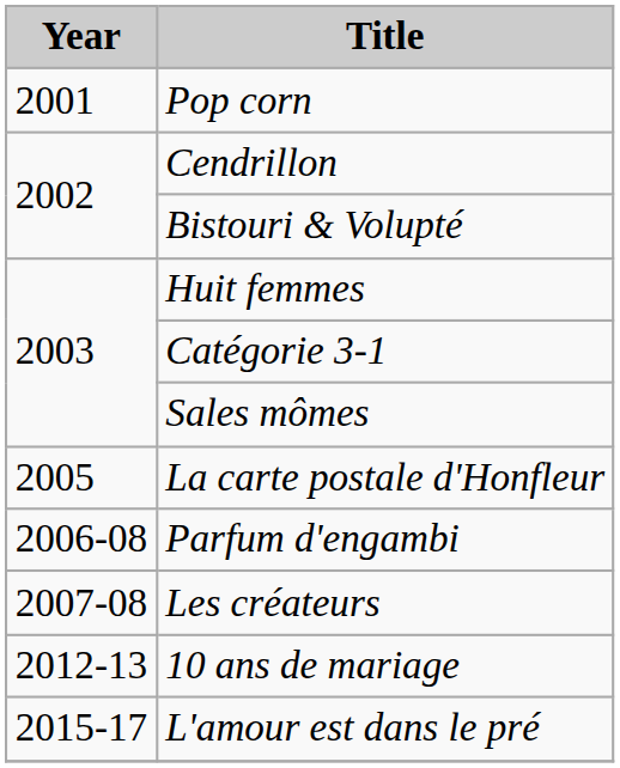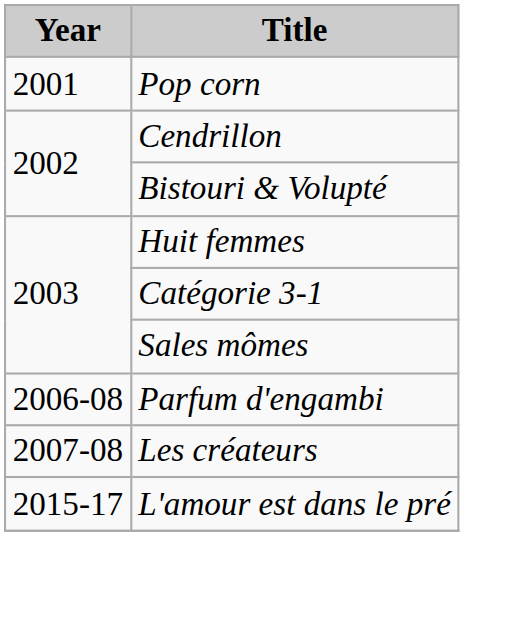- row: 2005 | La carte postale d'Honfleur
- row: 2012-13 | 10 ans de mariage
